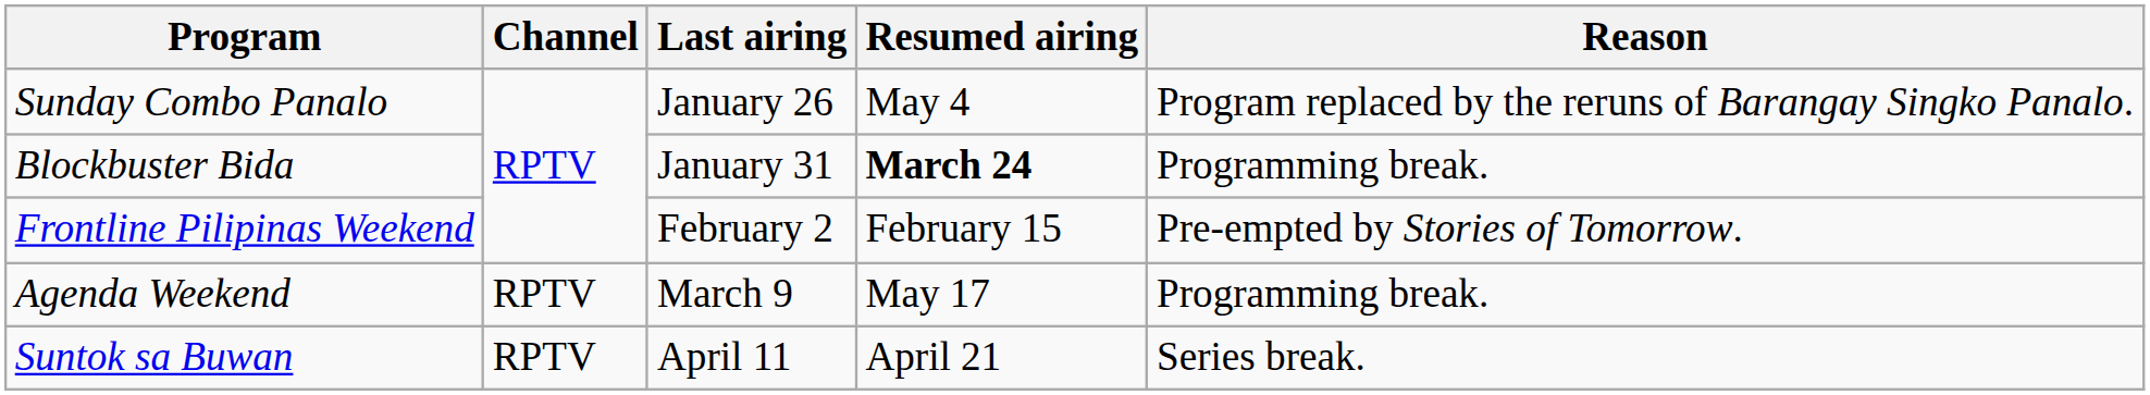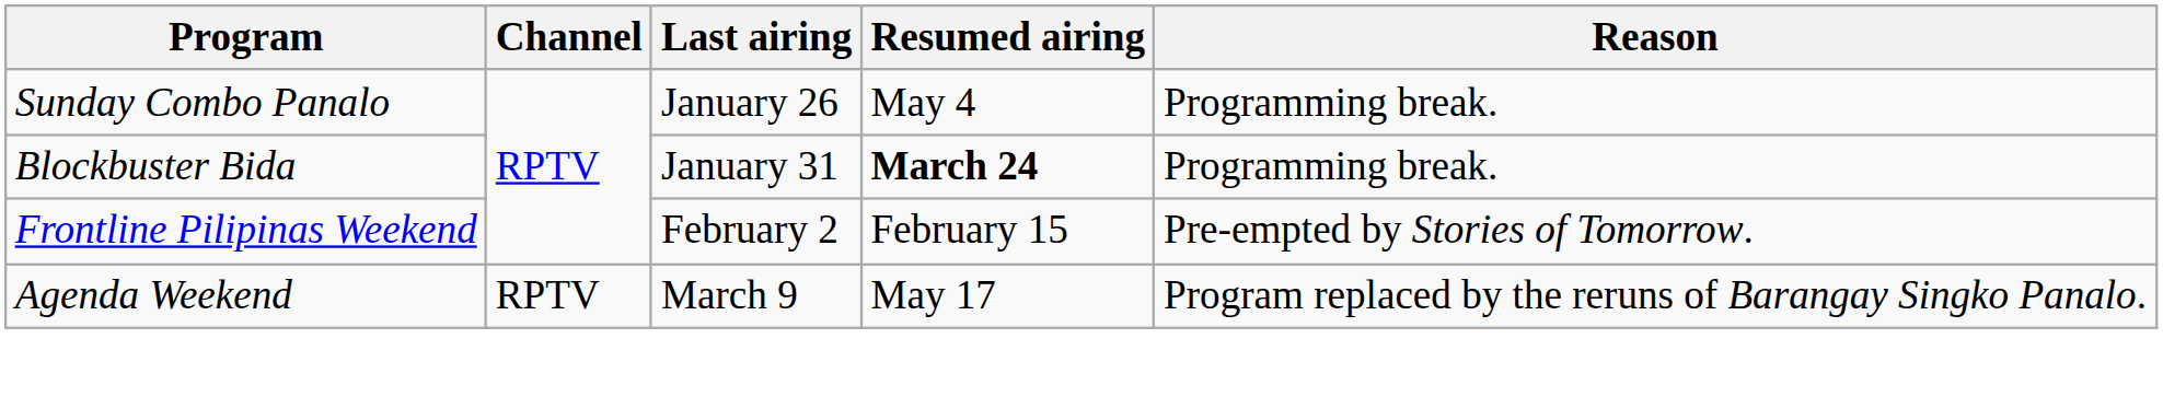Sunday Combo Panalo | Reason: Program replaced by the reruns of Barangay Singko Panalo. -> Programming break.
Agenda Weekend | Reason: Programming break. -> Program replaced by the reruns of Barangay Singko Panalo.
- row: Suntok sa Buwan | RPTV | April 11 | April 21 | Series break.
